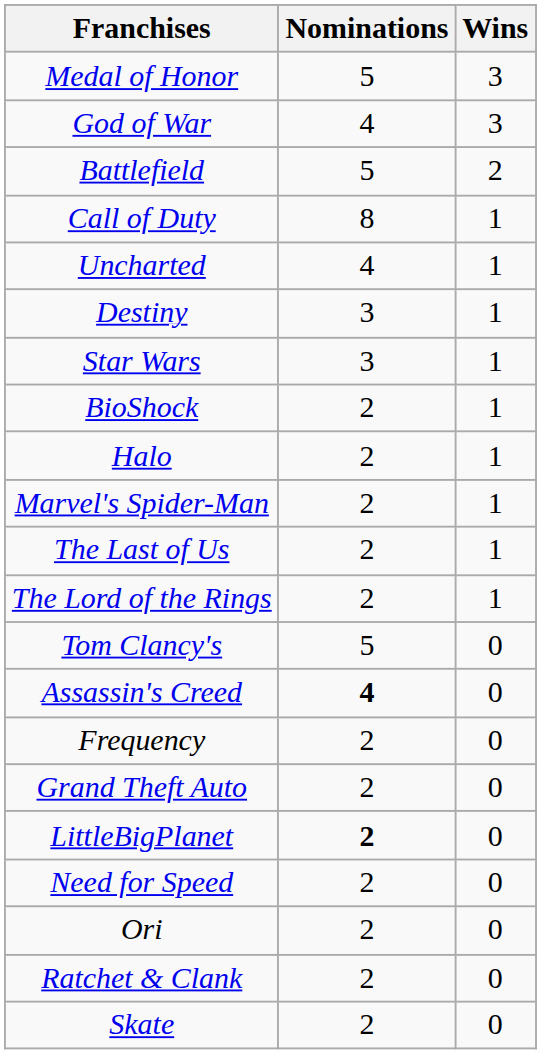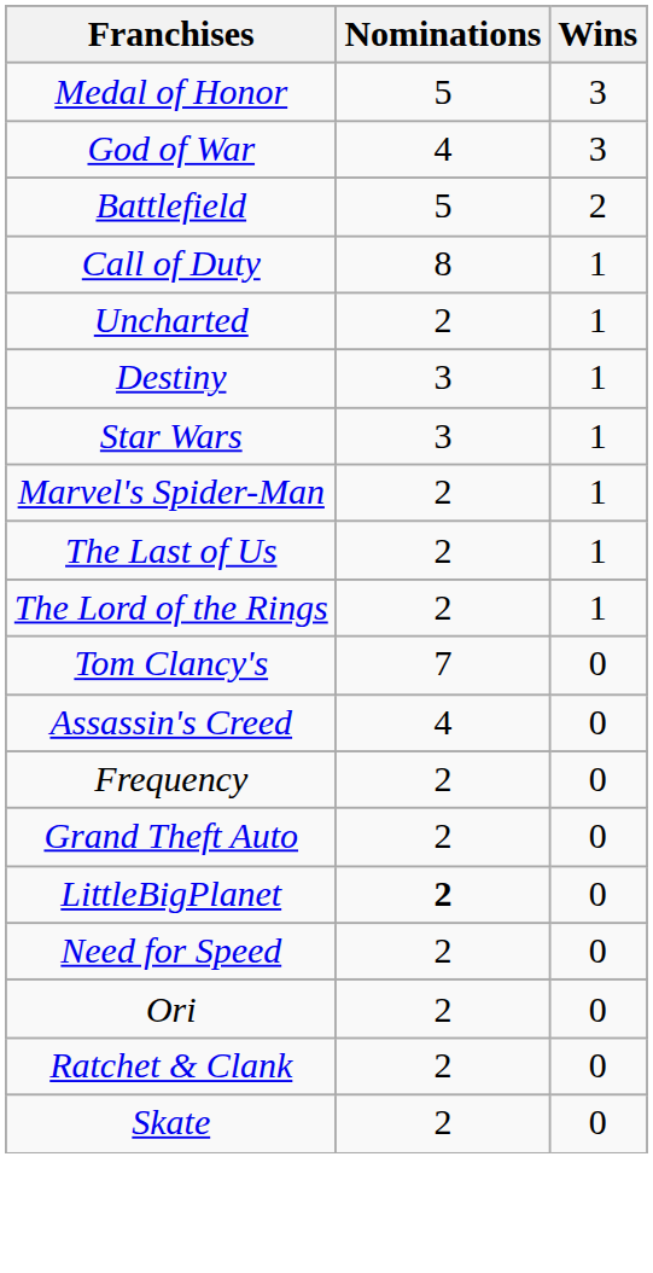Uncharted | Nominations: 4 -> 2
- row: BioShock | 2 | 1
- row: Halo | 2 | 1
Tom Clancy's | Nominations: 5 -> 7
Assassin's Creed | Nominations: bold -> normal
